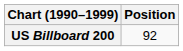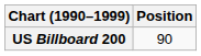US Billboard 200 | Position: 92 -> 90
